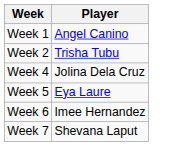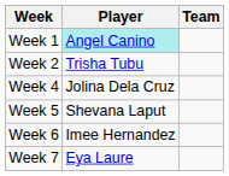+ column: Team
Week 1 | Player: no background -> paleturquoise background
Week 5 | Player: Eya Laure -> Shevana Laput
Week 7 | Player: Shevana Laput -> Eya Laure
